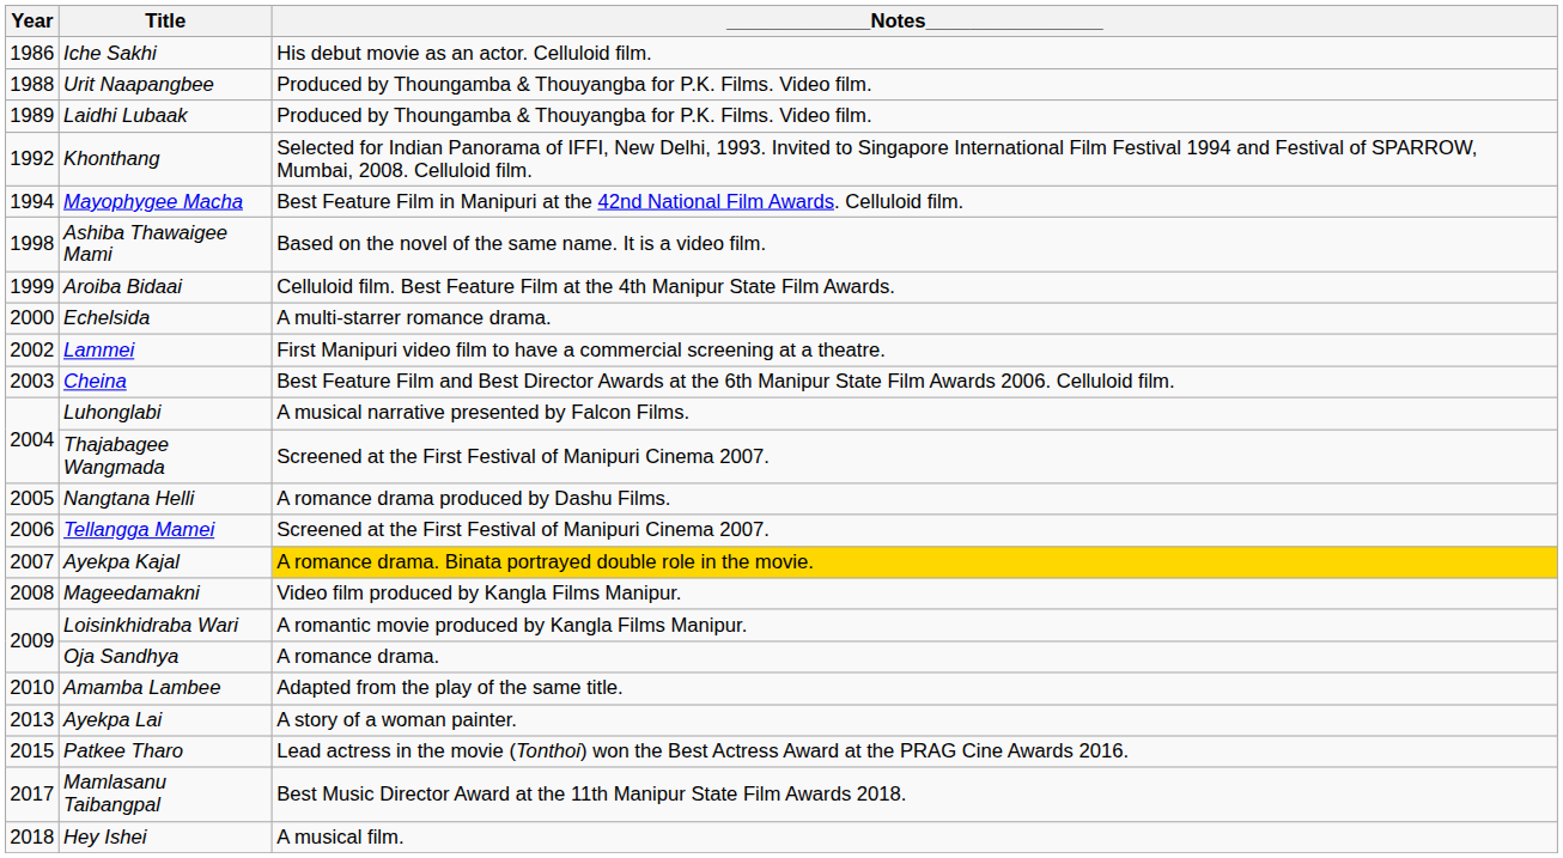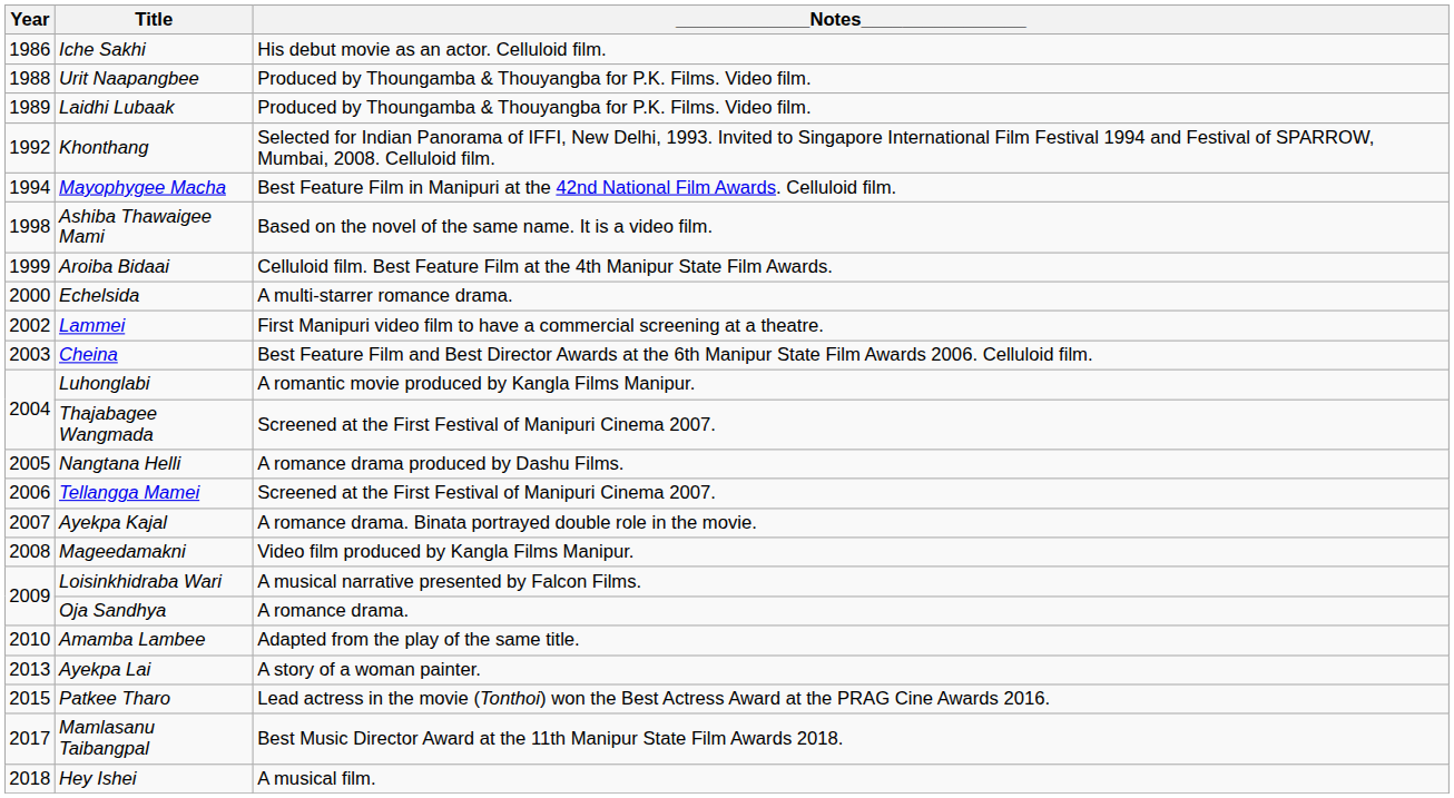Luhonglabi | _____________Notes________________: A musical narrative presented by Falcon Films. -> A romantic movie produced by Kangla Films Manipur.
Ayekpa Kajal | _____________Notes________________: gold background -> no background
Loisinkhidraba Wari | _____________Notes________________: A romantic movie produced by Kangla Films Manipur. -> A musical narrative presented by Falcon Films.
